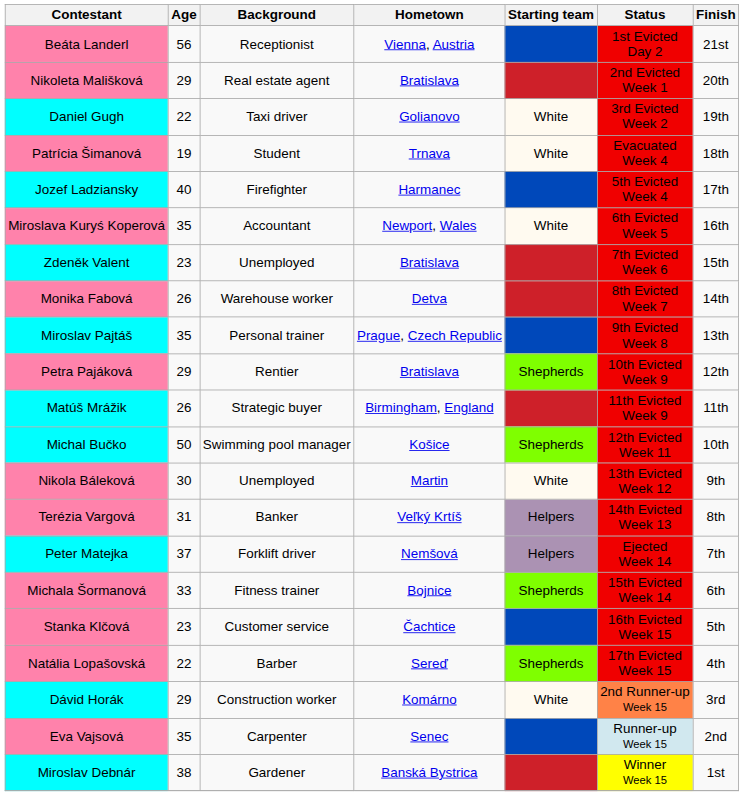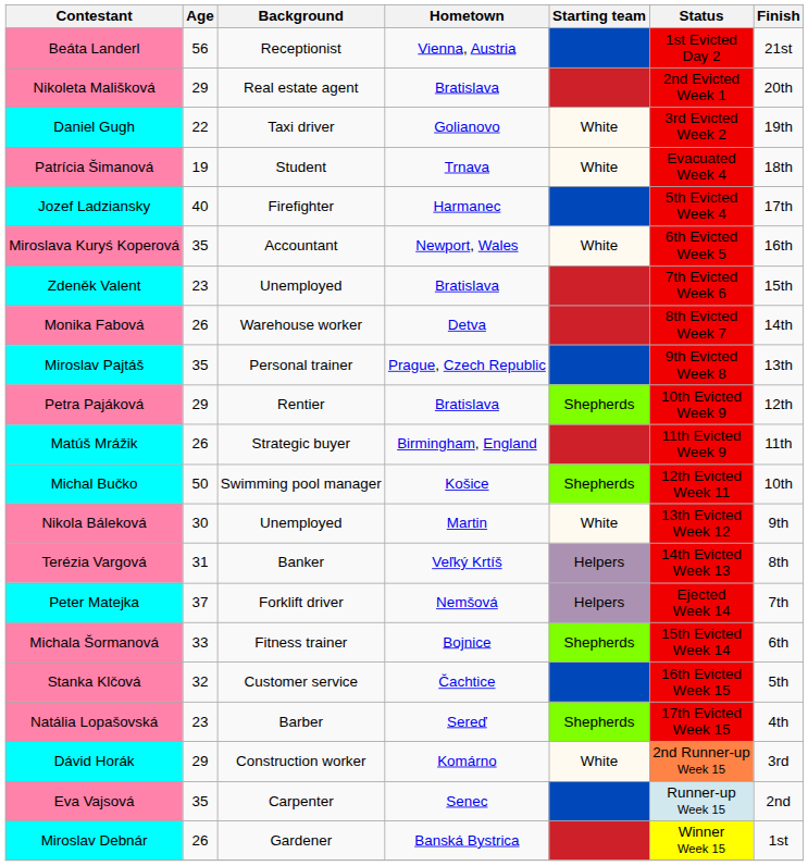Stanka Klčová | Age: 23 -> 32
Natália Lopašovská | Age: 22 -> 23
Miroslav Debnár | Age: 38 -> 26
